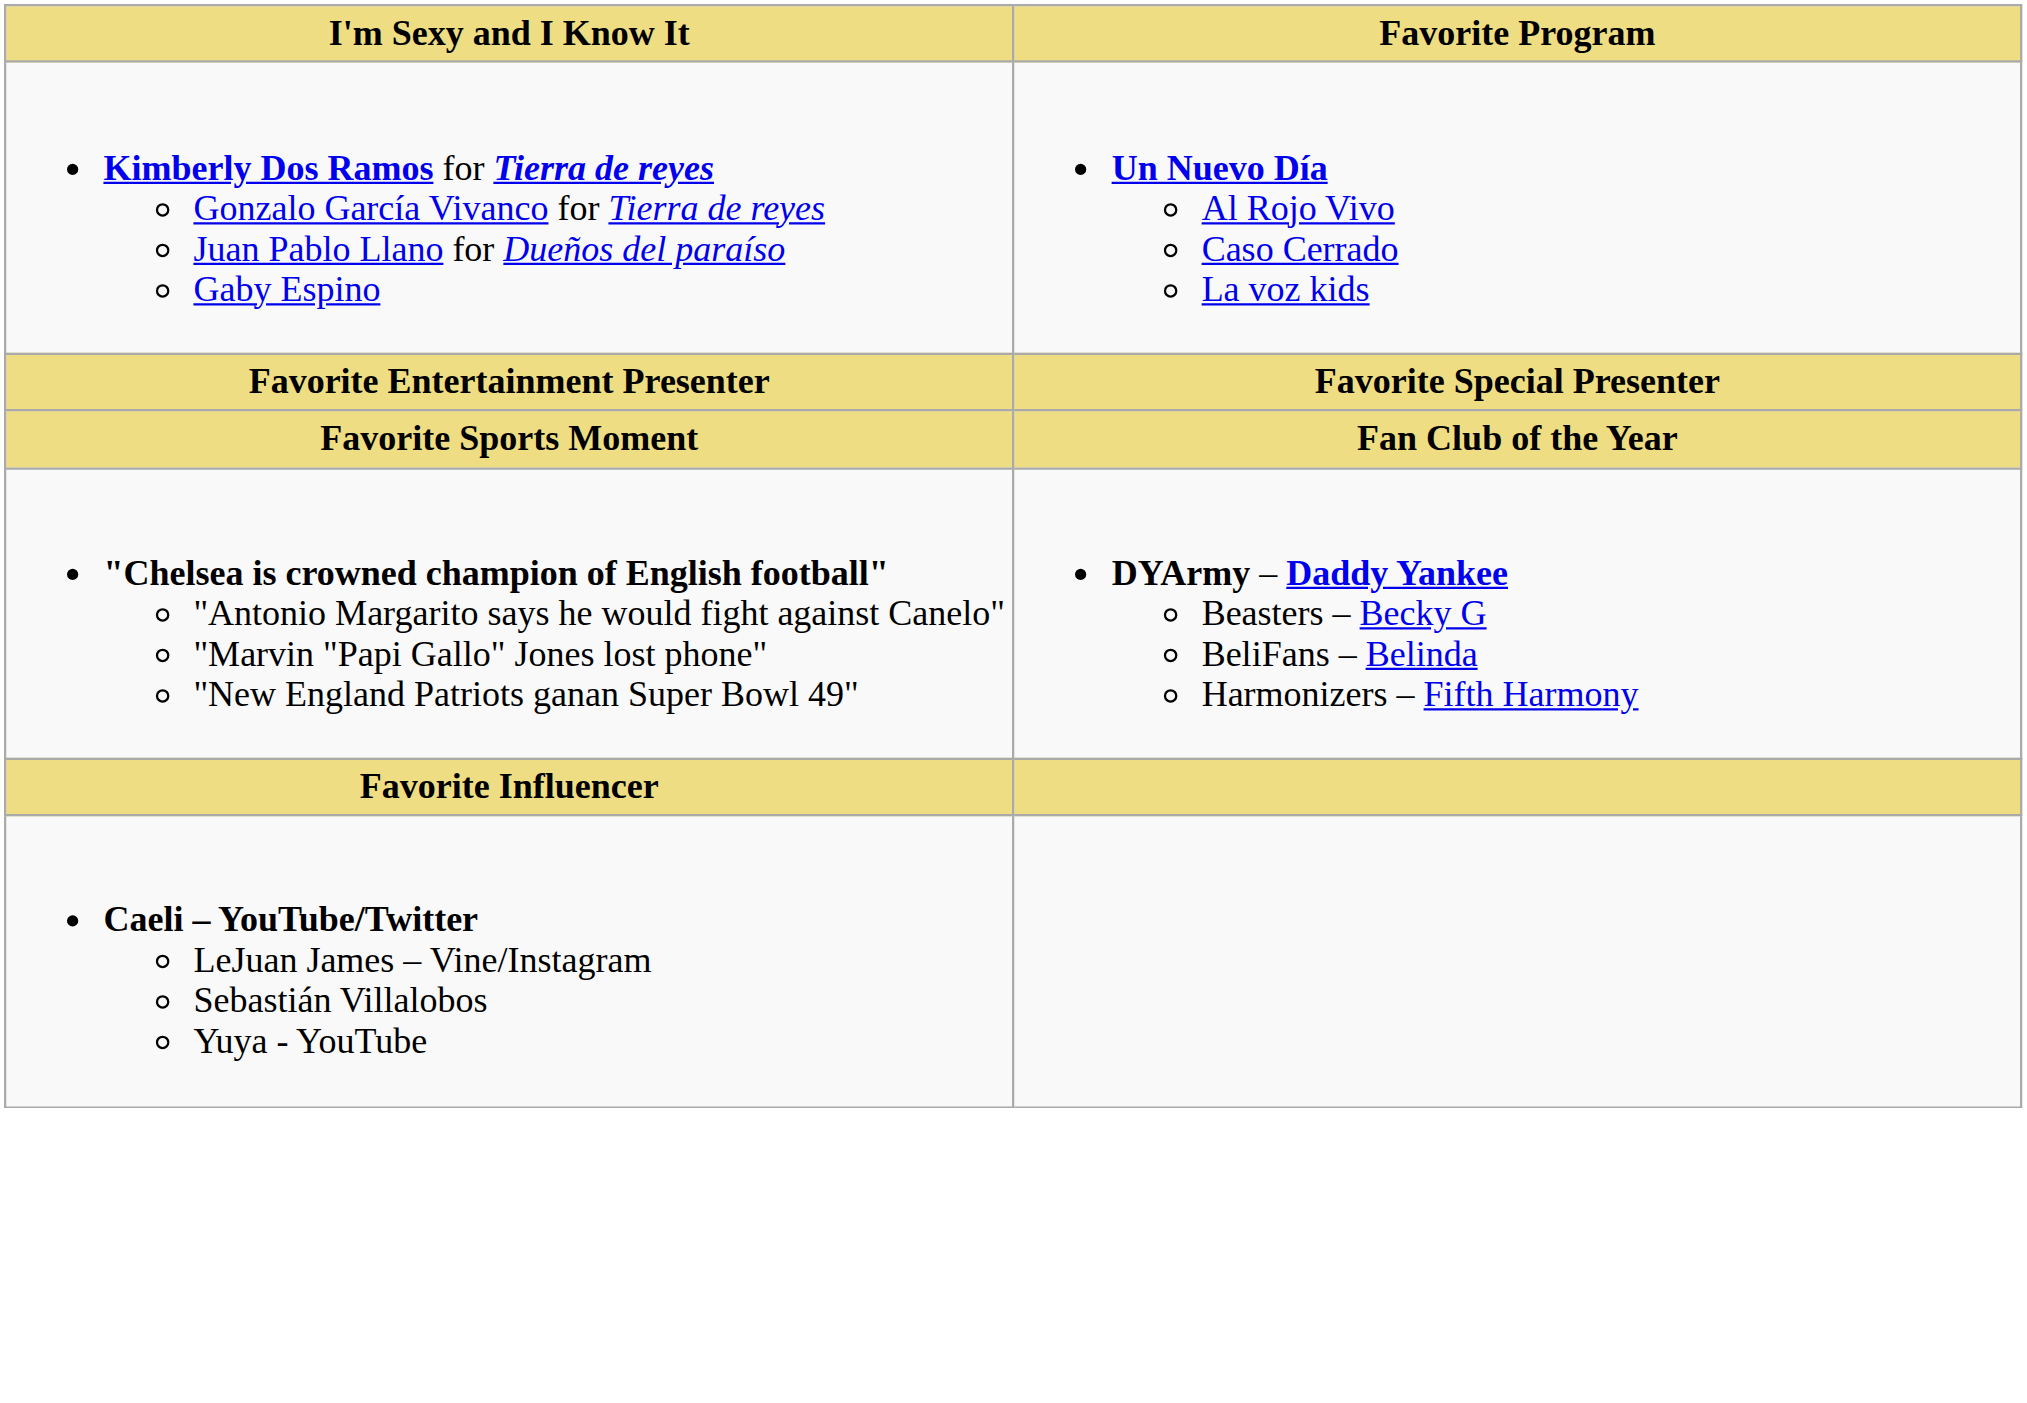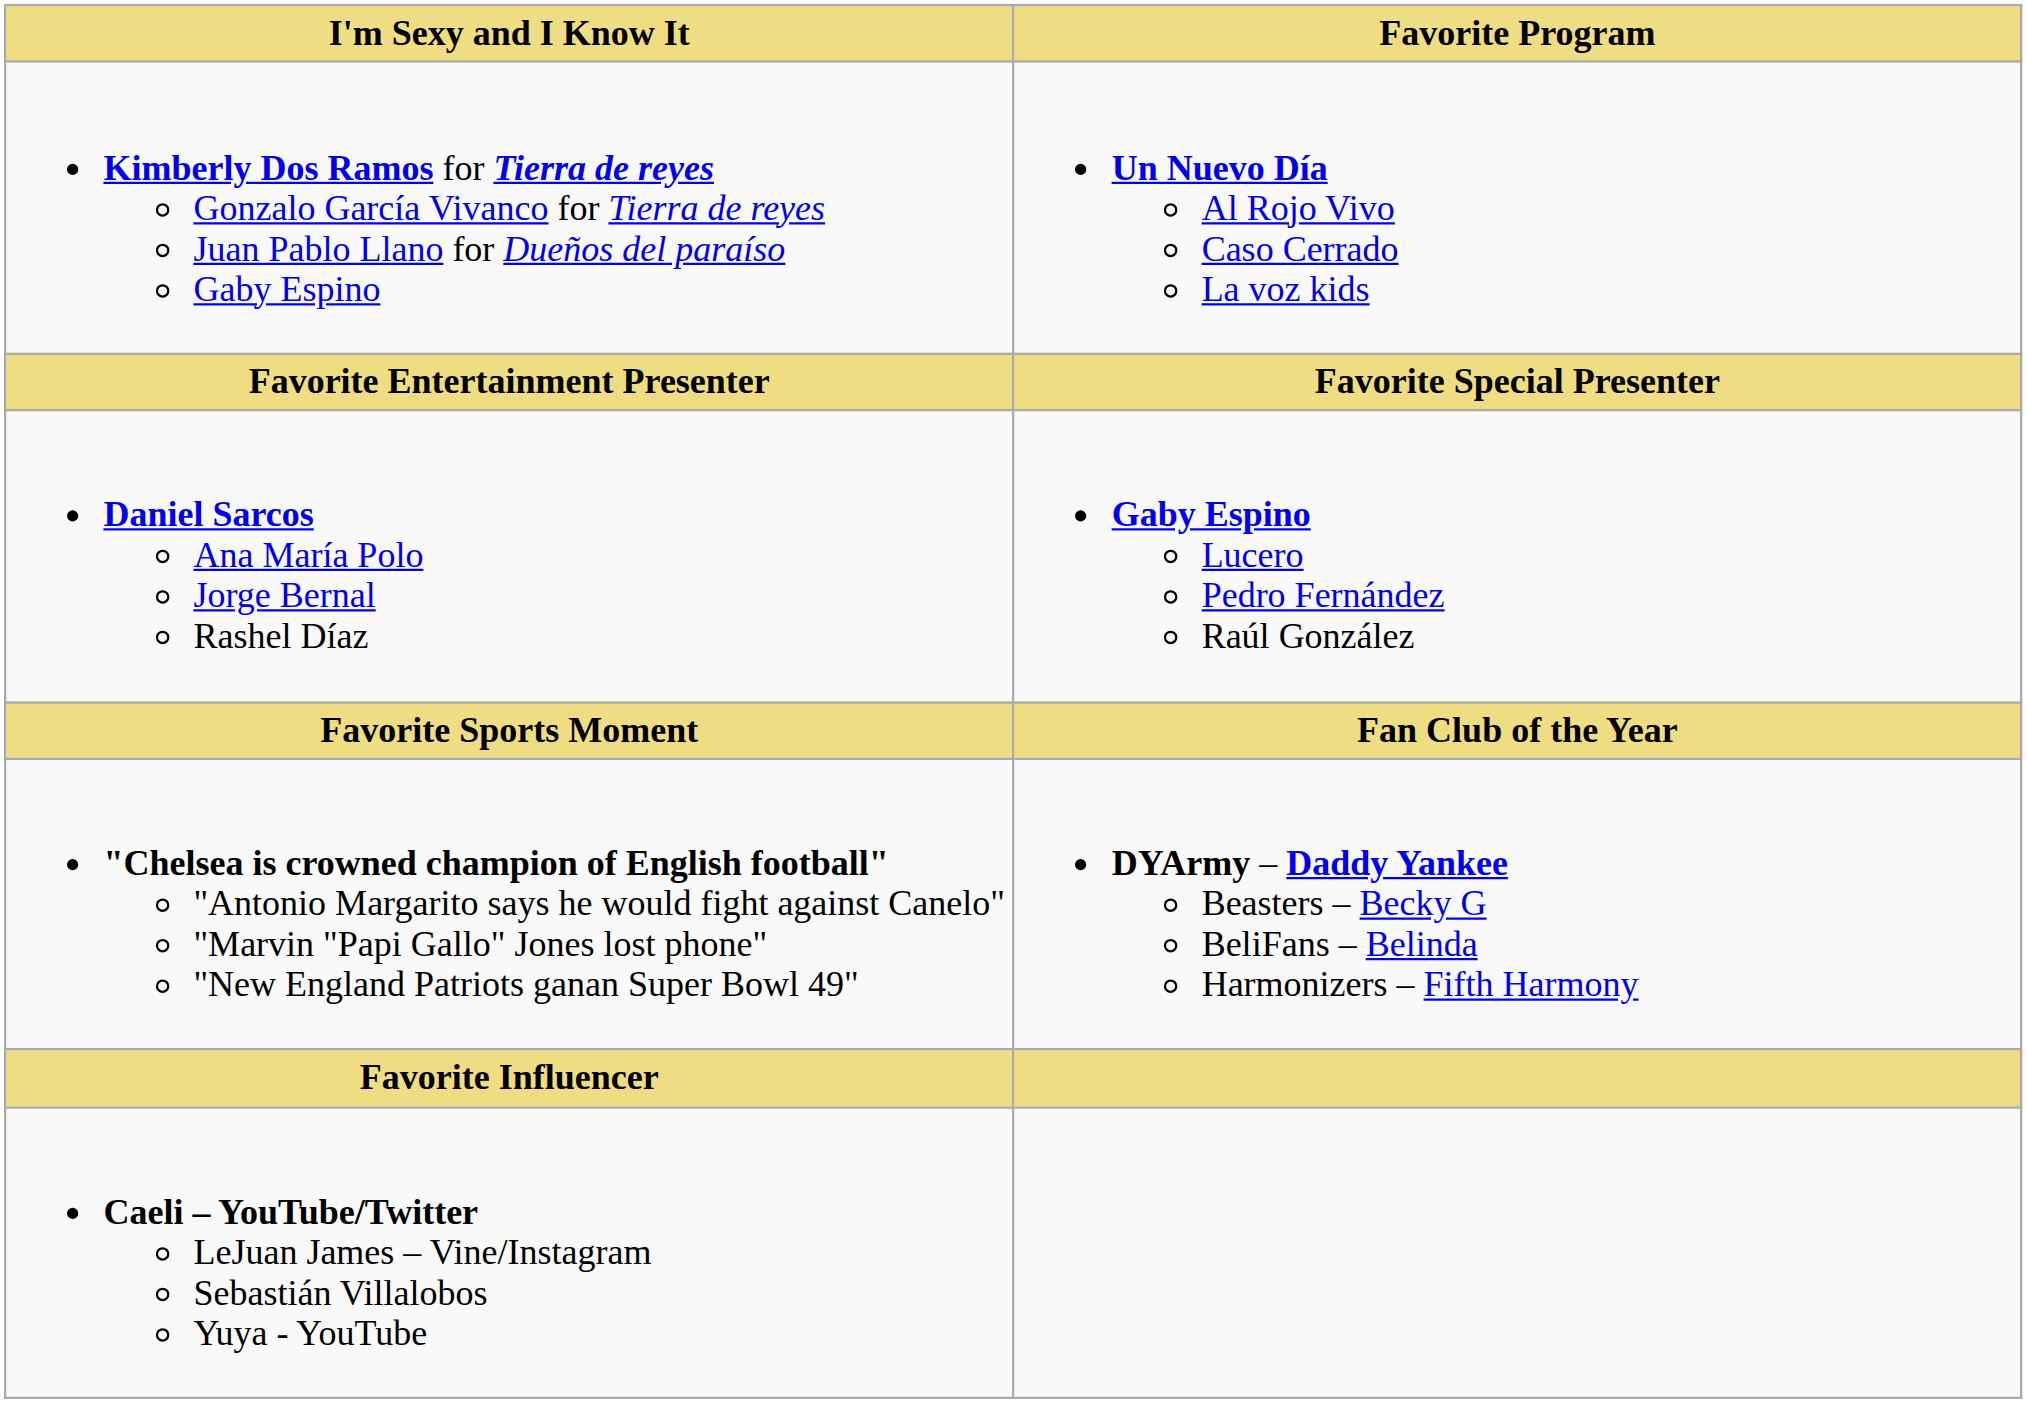+ row: Daniel Sarcos Ana María Polo Jorge Bernal Rashel Díaz | Gaby Espino Lucero Pedro Fernández Raúl González
